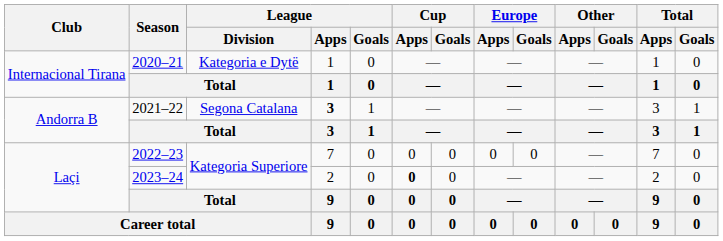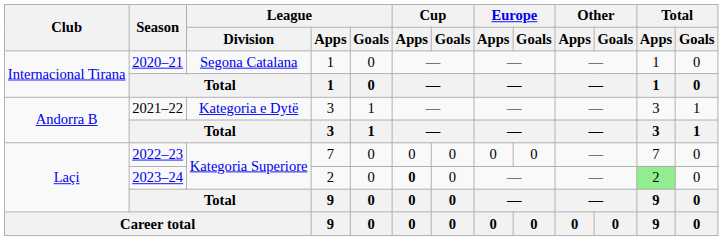2020–21 | League / Division: Kategoria e Dytë -> Segona Catalana
2021–22 | League / Division: Segona Catalana -> Kategoria e Dytë
2021–22 | League / Apps: bold -> normal
2023–24 | Total / Apps: no background -> lightgreen background
